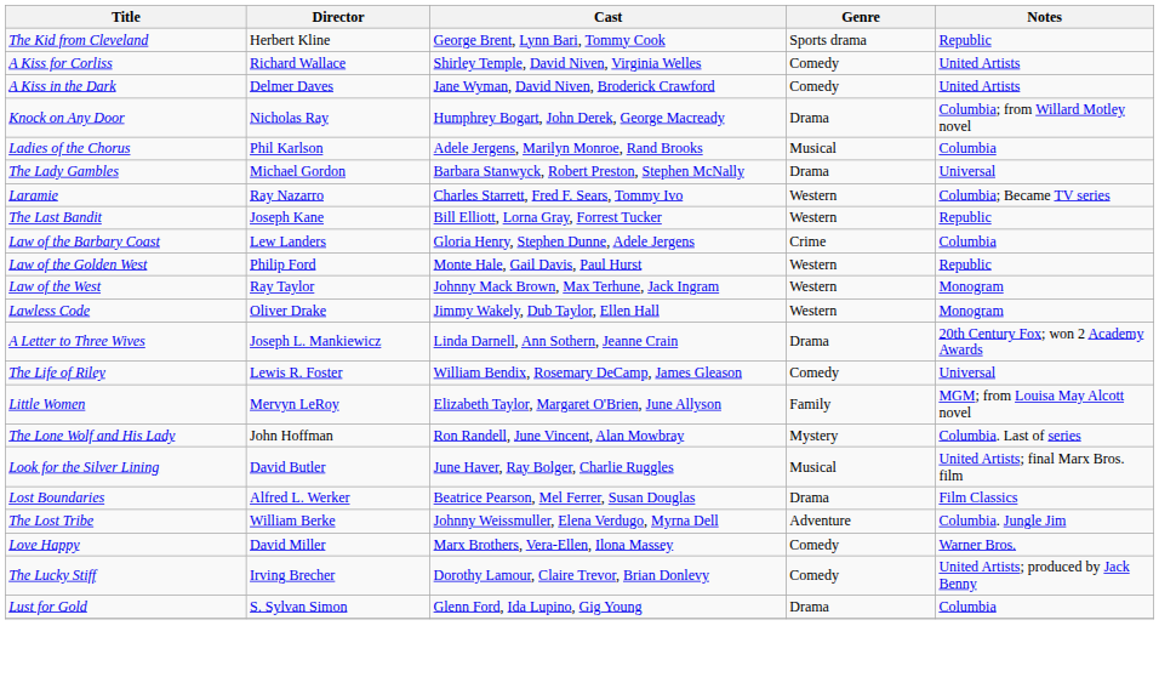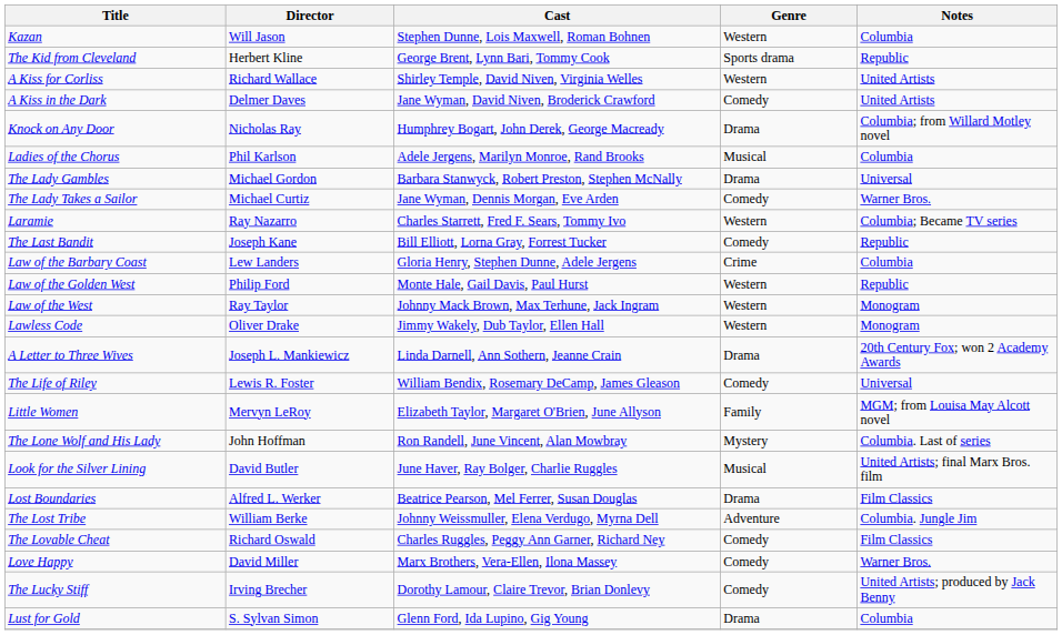+ row: Kazan | Will Jason | Stephen Dunne, Lois Maxwell, Roman Bohnen | Western | Columbia
A Kiss for Corliss | Genre: Comedy -> Western
+ row: The Lady Takes a Sailor | Michael Curtiz | Jane Wyman, Dennis Morgan, Eve Arden | Comedy | Warner Bros.
The Last Bandit | Genre: Western -> Comedy
+ row: The Lovable Cheat | Richard Oswald | Charles Ruggles, Peggy Ann Garner, Richard Ney | Comedy | Film Classics
